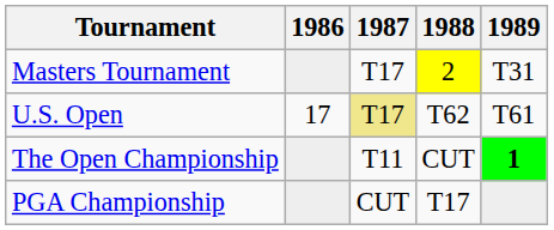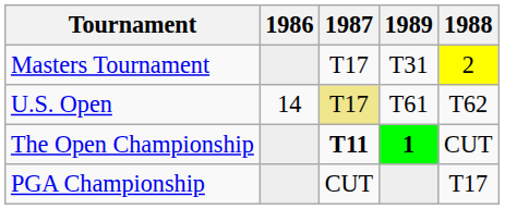columns swapped: 1988 <-> 1989
U.S. Open | 1986: 17 -> 14
The Open Championship | 1987: normal -> bold
